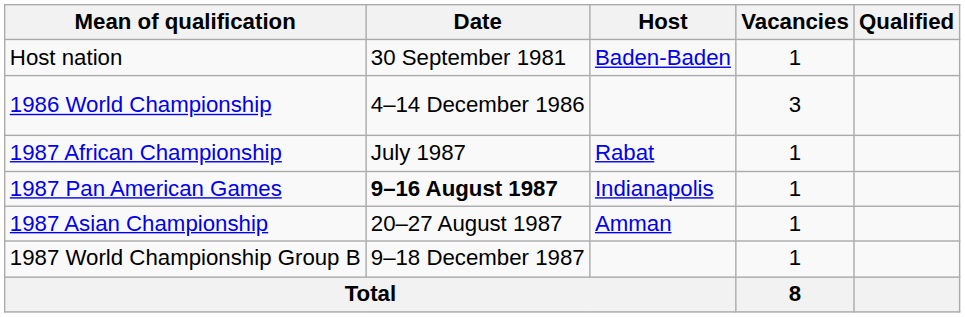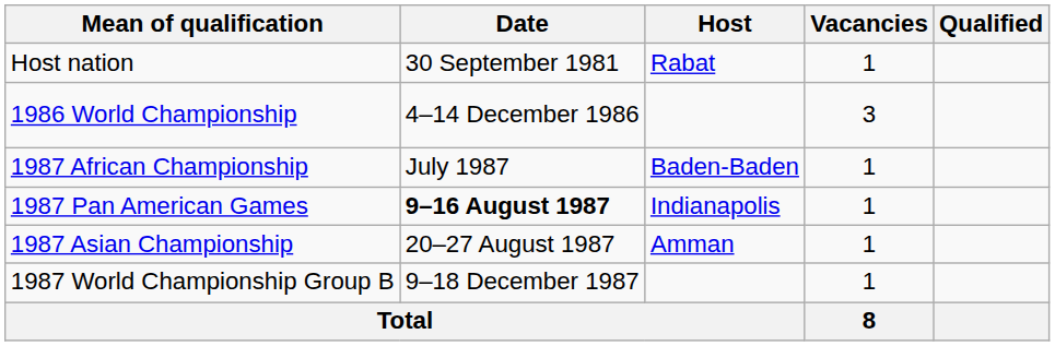Host nation | Host: Baden-Baden -> Rabat
1987 African Championship | Host: Rabat -> Baden-Baden
